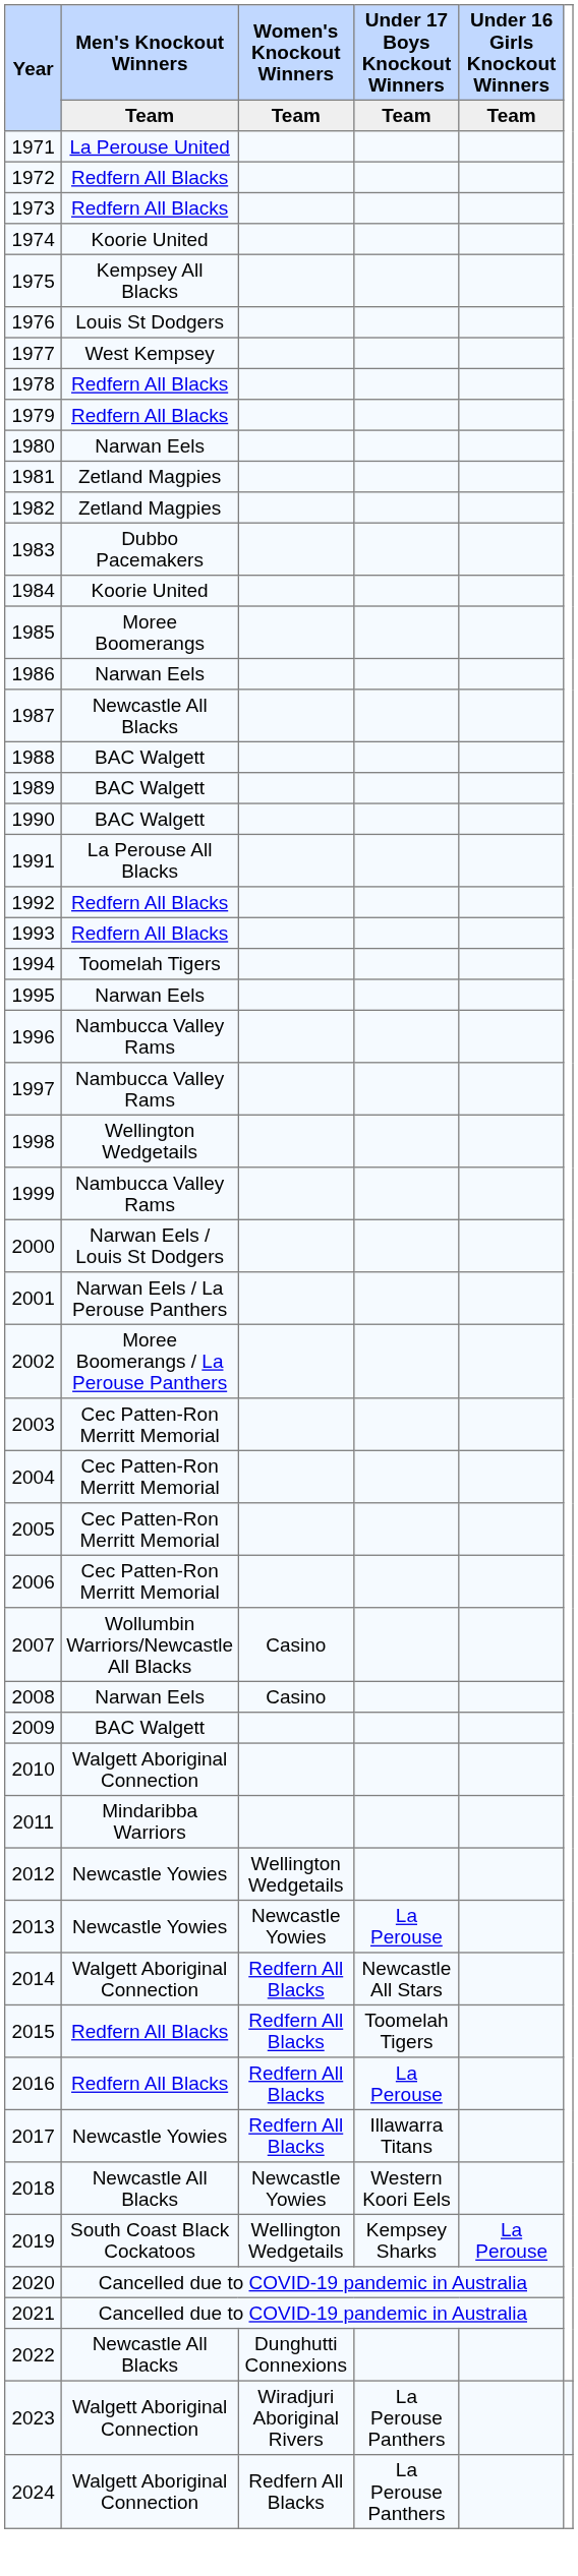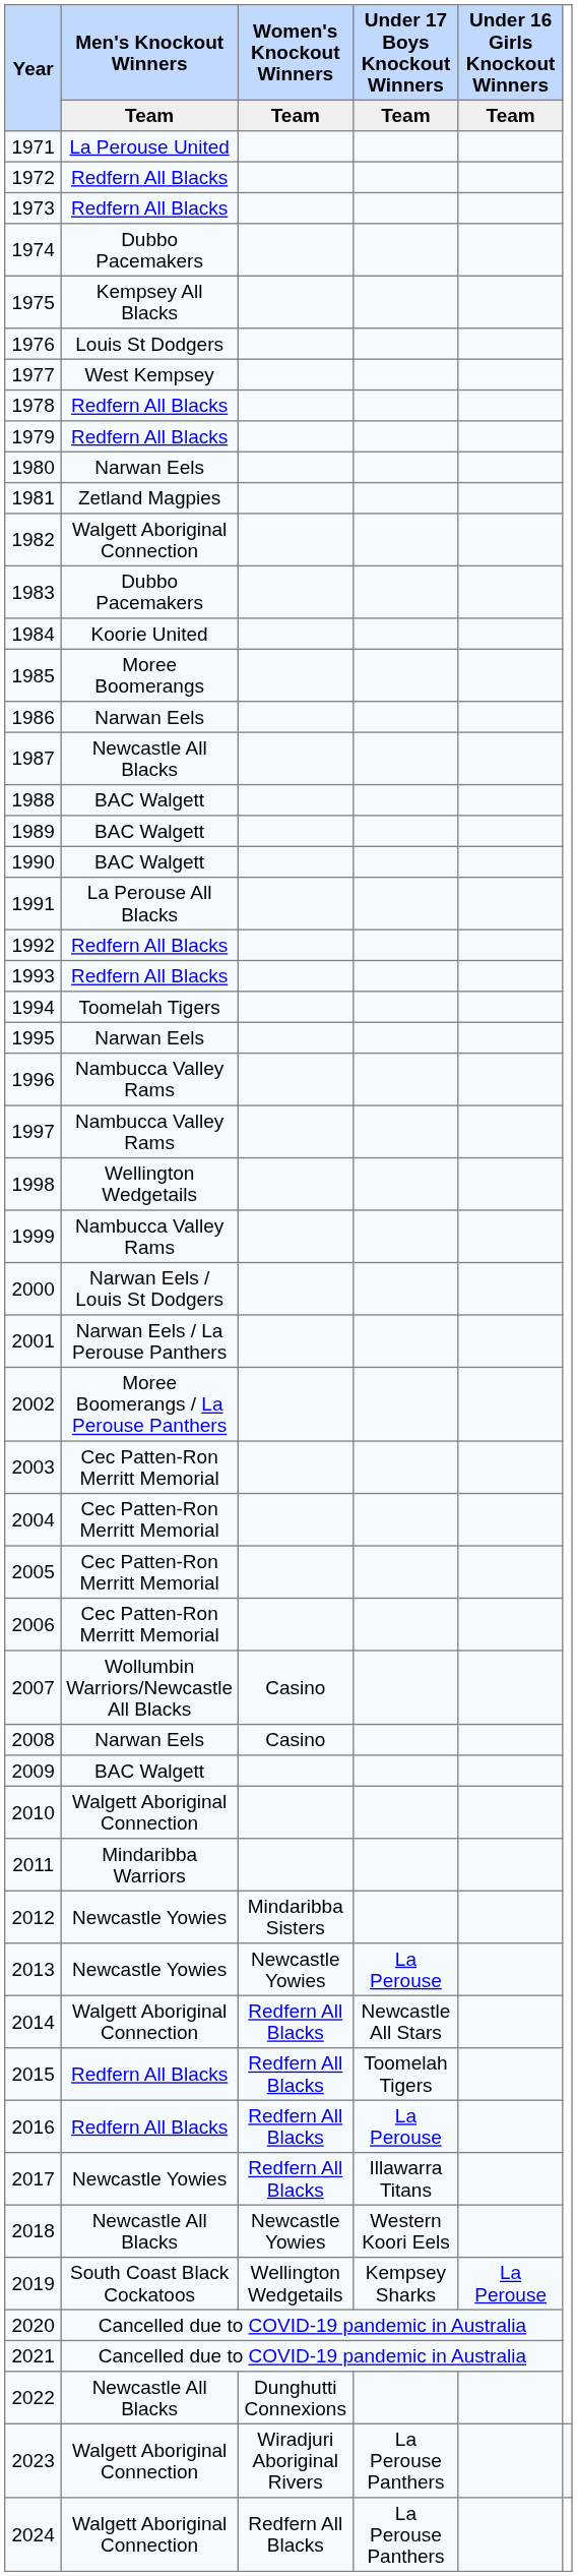1974 | Men's Knockout Winners / Team: Koorie United -> Dubbo Pacemakers
1982 | Men's Knockout Winners / Team: Zetland Magpies -> Walgett Aboriginal Connection
2012 | Women's Knockout Winners / Team: Wellington Wedgetails -> Mindaribba Sisters
